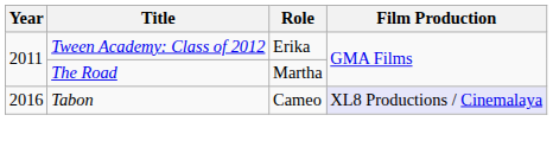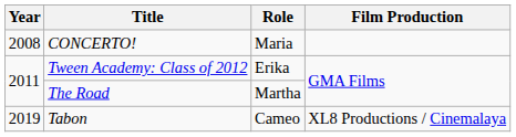+ row: 2008 | CONCERTO! | Maria
Tabon | Year: 2016 -> 2019
Tabon | Film Production: lavender background -> no background
